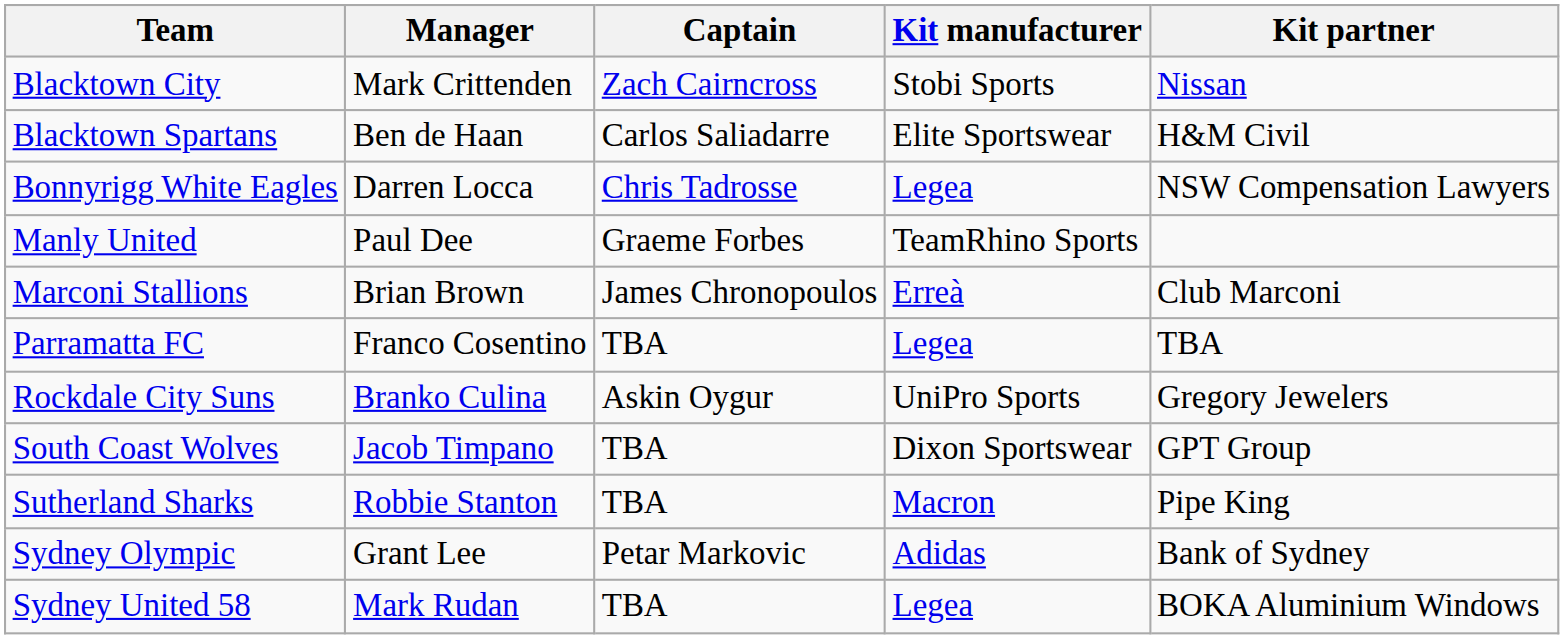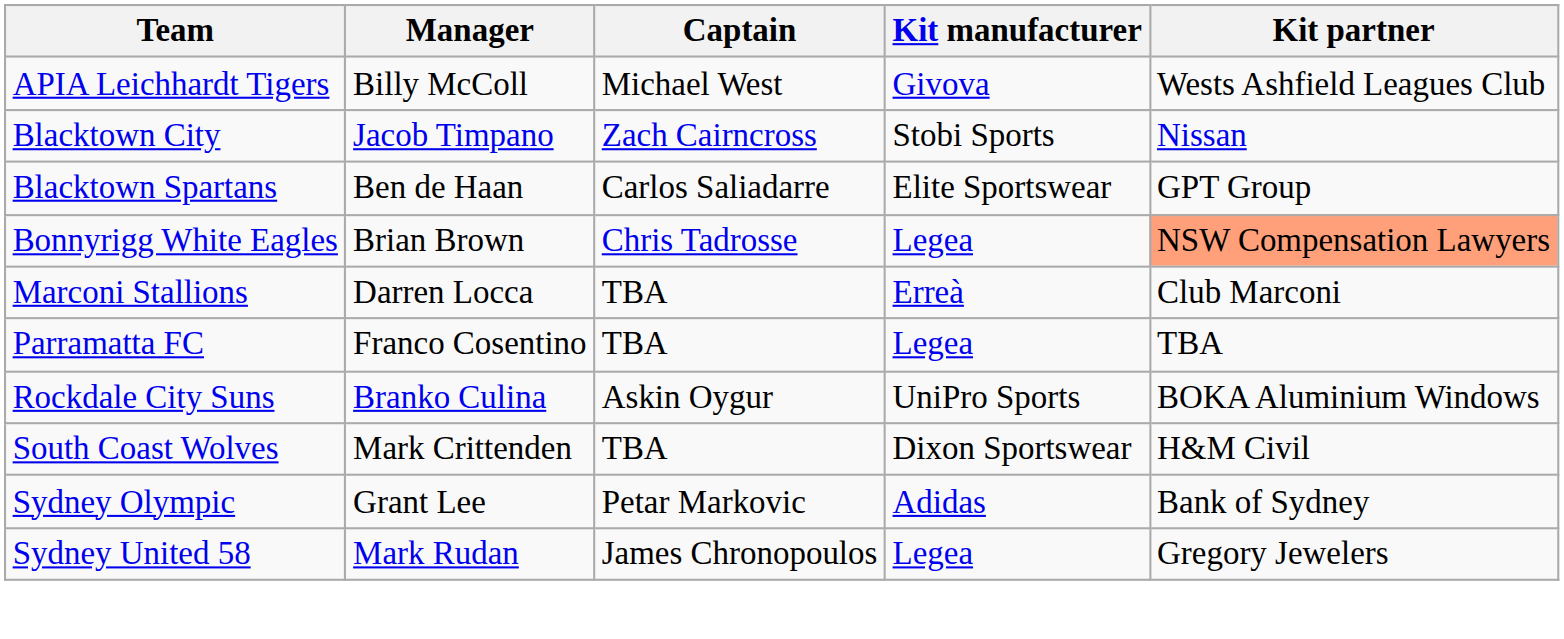+ row: APIA Leichhardt Tigers | Billy McColl | Michael West | Givova | Wests Ashfield Leagues Club
Blacktown City | Manager: Mark Crittenden -> Jacob Timpano
Blacktown Spartans | Kit partner: H&M Civil -> GPT Group
Bonnyrigg White Eagles | Manager: Darren Locca -> Brian Brown
Bonnyrigg White Eagles | Kit partner: no background -> lightsalmon background
- row: Manly United | Paul Dee | Graeme Forbes | TeamRhino Sports
Marconi Stallions | Manager: Brian Brown -> Darren Locca
Marconi Stallions | Captain: James Chronopoulos -> TBA
Rockdale City Suns | Kit partner: Gregory Jewelers -> BOKA Aluminium Windows
South Coast Wolves | Manager: Jacob Timpano -> Mark Crittenden
South Coast Wolves | Kit partner: GPT Group -> H&M Civil
- row: Sutherland Sharks | Robbie Stanton | TBA | Macron | Pipe King
Sydney United 58 | Captain: TBA -> James Chronopoulos
Sydney United 58 | Kit partner: BOKA Aluminium Windows -> Gregory Jewelers
